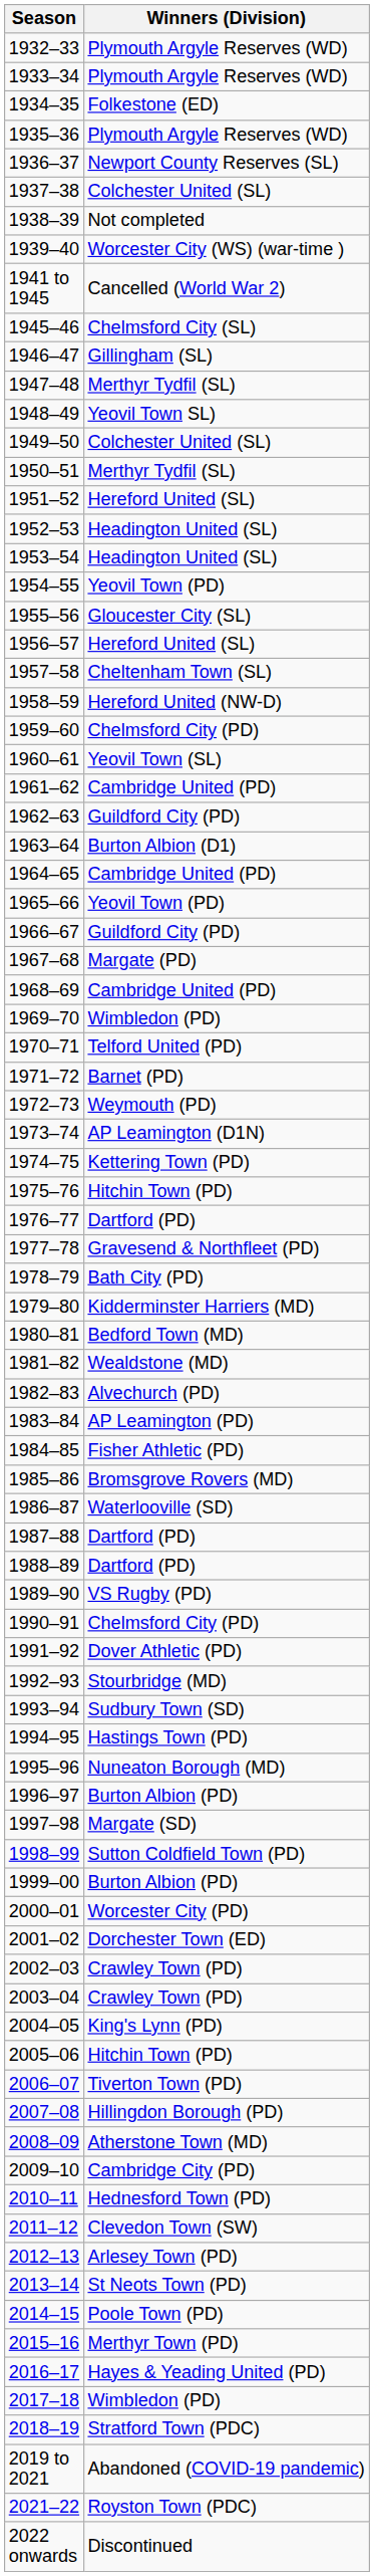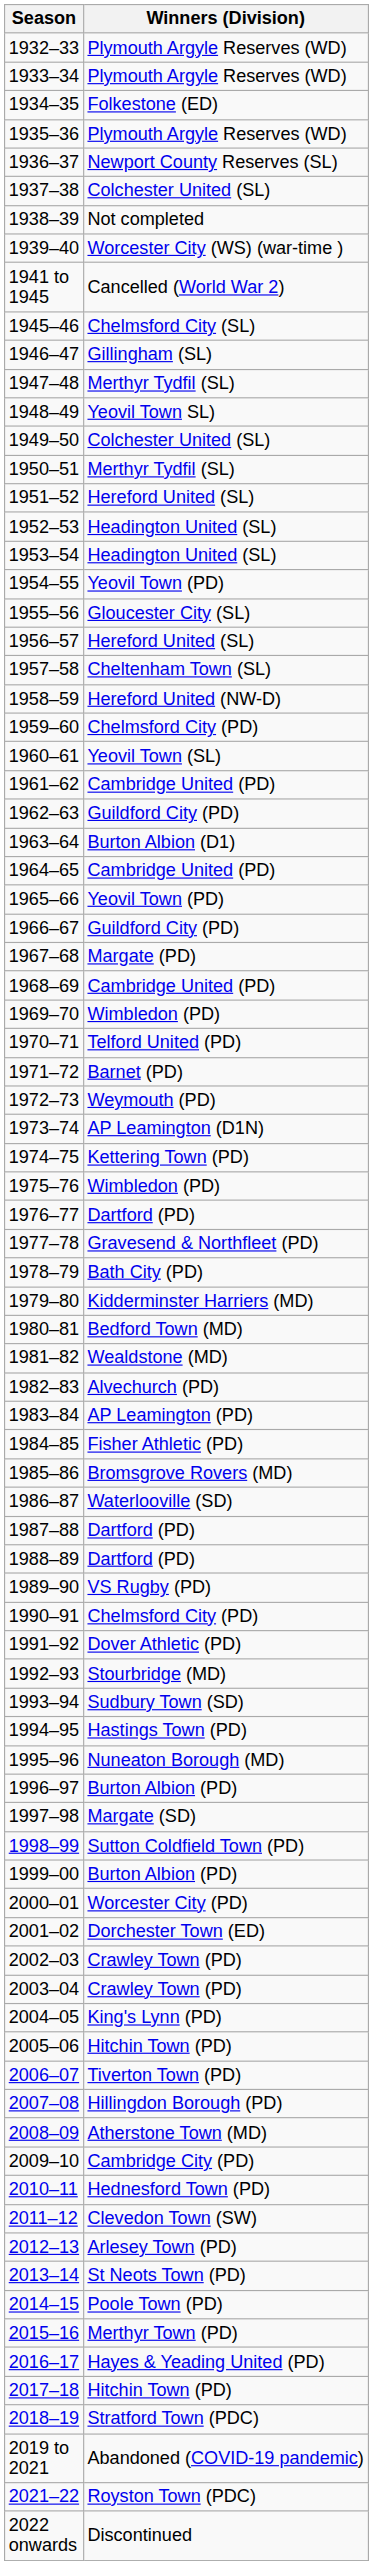1975–76 | Winners (Division): Hitchin Town (PD) -> Wimbledon (PD)
2017–18 | Winners (Division): Wimbledon (PD) -> Hitchin Town (PD)
